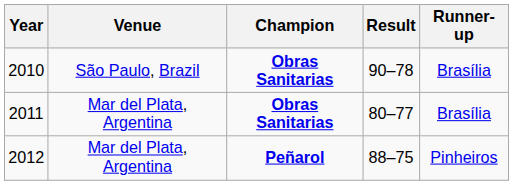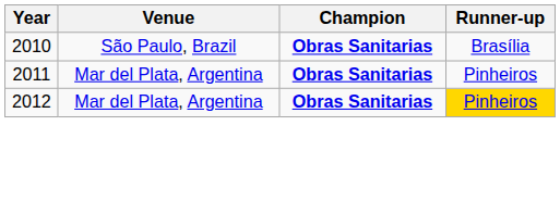- column: Result | 90–78 | 80–77 | 88–75
2011 | Runner-up: Brasília -> Pinheiros
2012 | Champion: Peñarol -> Obras Sanitarias
2012 | Runner-up: no background -> gold background
